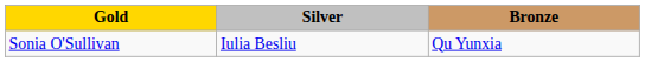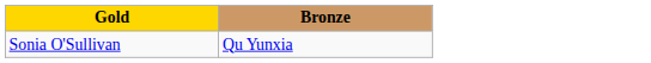- column: Silver | Iulia Besliu
